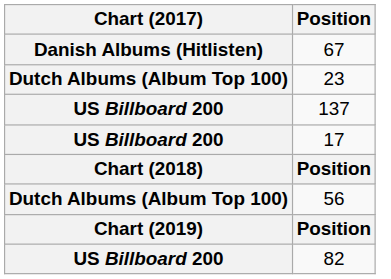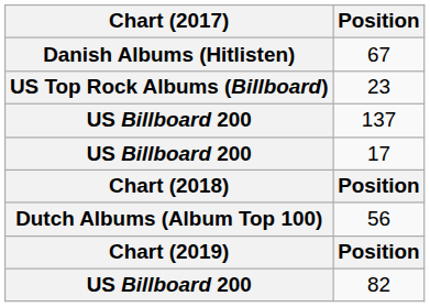23 | Chart (2017): Dutch Albums (Album Top 100) -> US Top Rock Albums (Billboard)
